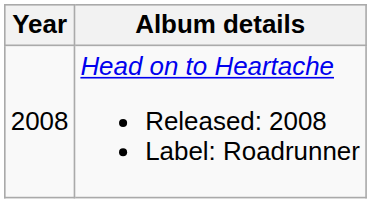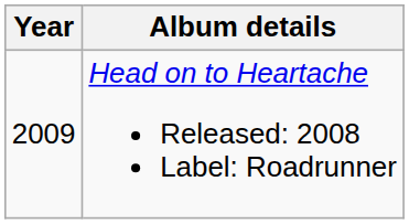Head on to Heartache Released: 2008 Label: Roadrunner | Year: 2008 -> 2009
